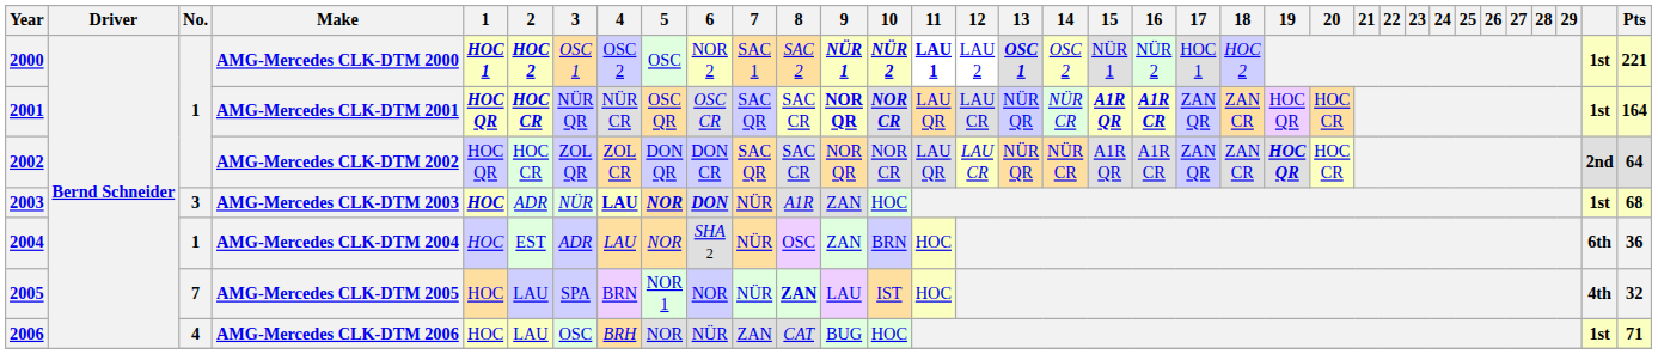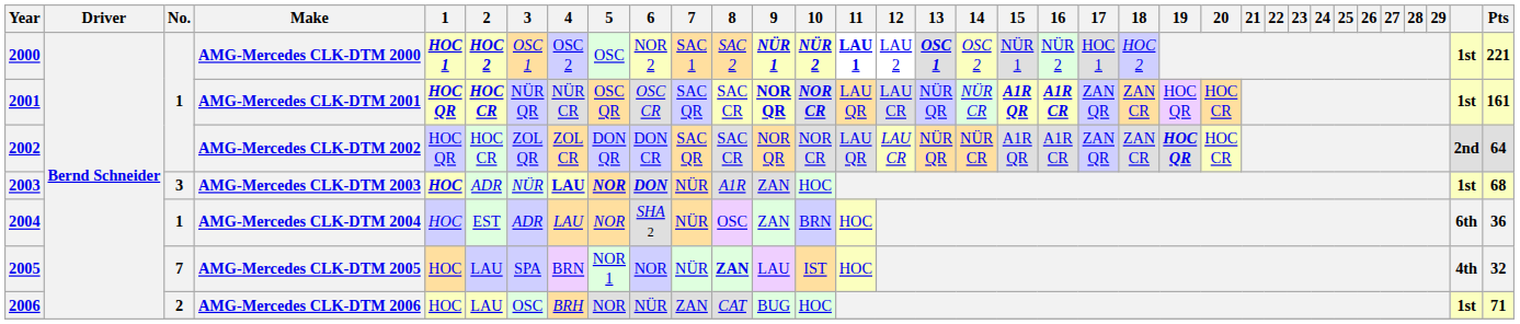AMG-Mercedes CLK-DTM 2001 | Pts: 164 -> 161
AMG-Mercedes CLK-DTM 2006 | No.: 4 -> 2
